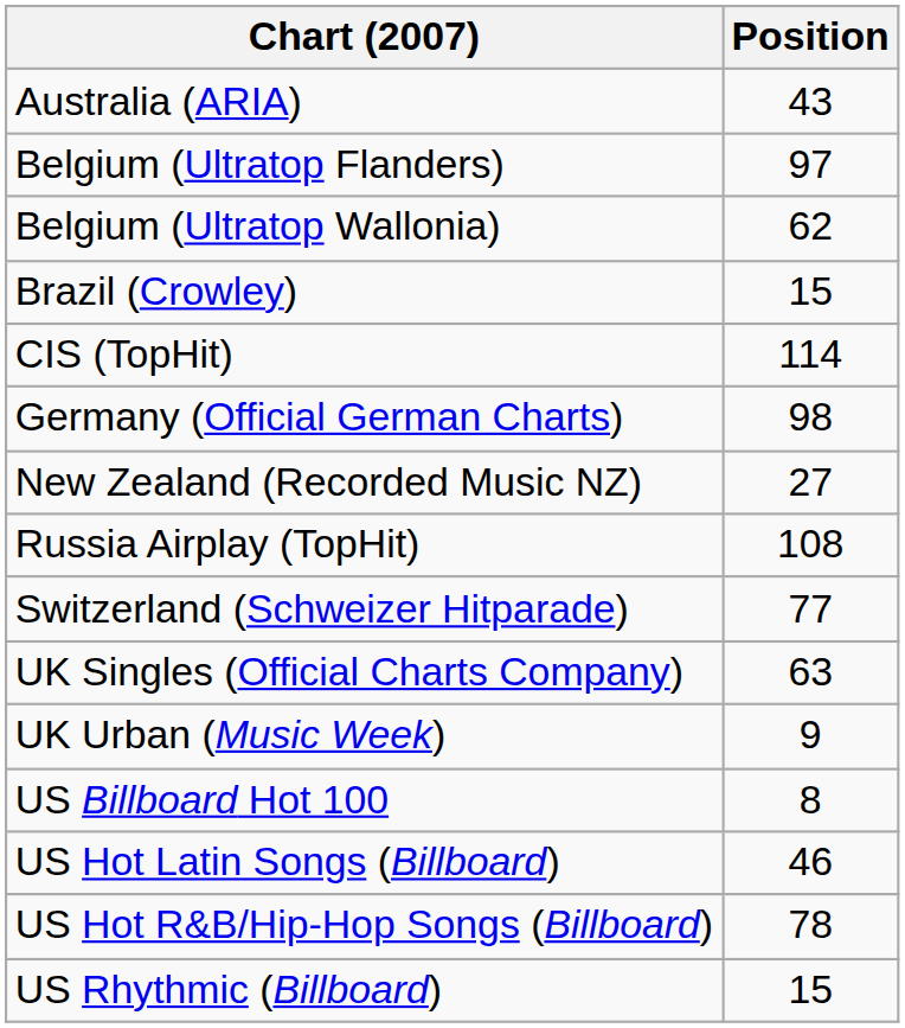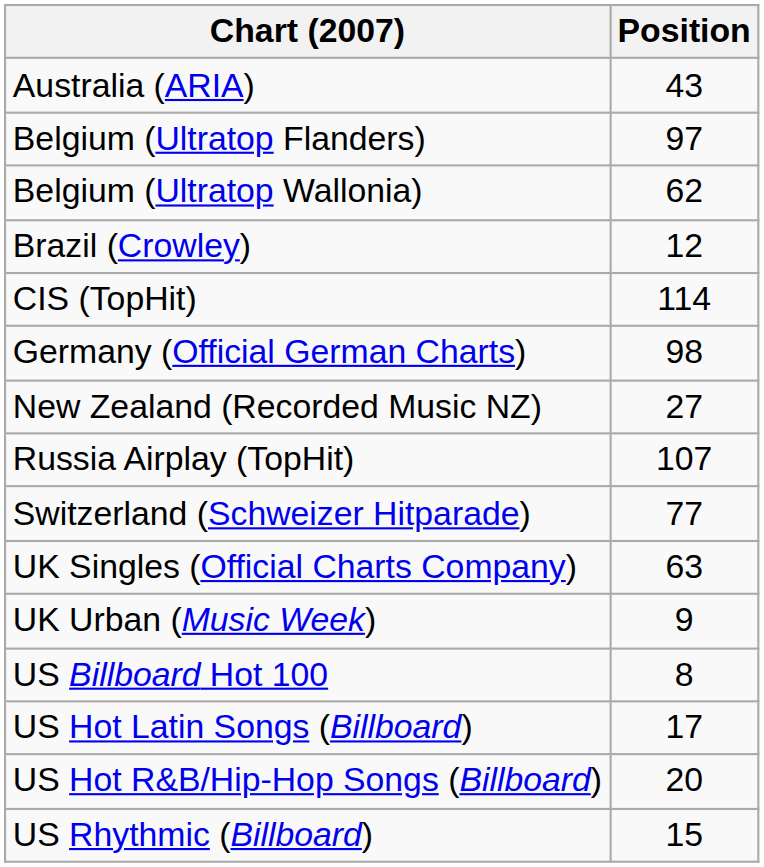Brazil (Crowley) | Position: 15 -> 12
Russia Airplay (TopHit) | Position: 108 -> 107
US Hot Latin Songs (Billboard) | Position: 46 -> 17
US Hot R&B/Hip-Hop Songs (Billboard) | Position: 78 -> 20
